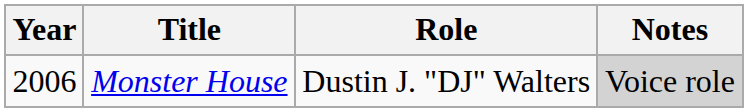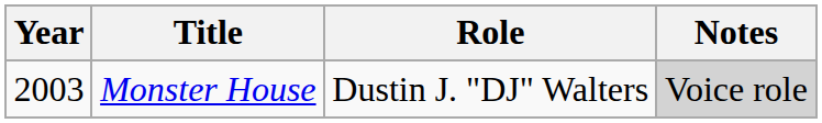Monster House | Year: 2006 -> 2003
